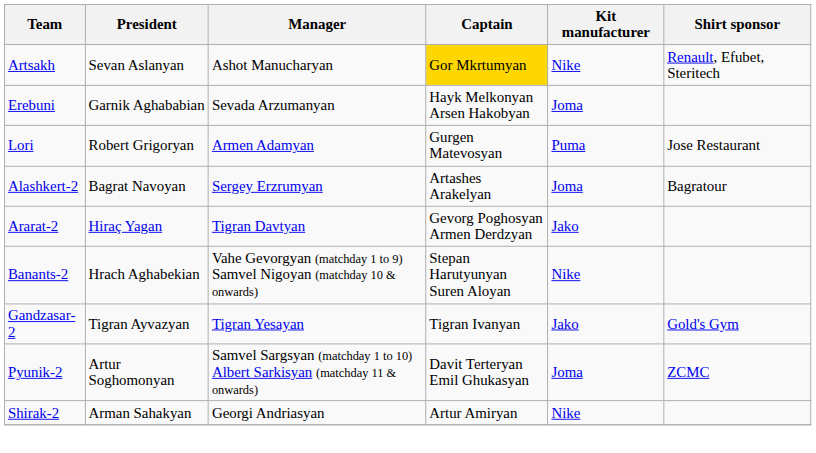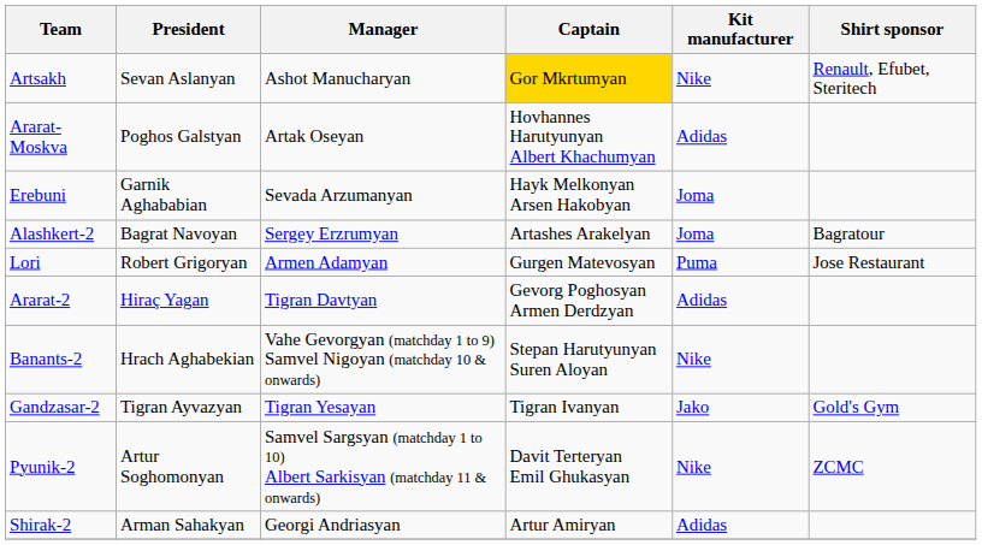+ row: Ararat-Moskva | Poghos Galstyan | Artak Oseyan | Hovhannes Harutyunyan Albert Khachumyan | Adidas
rows swapped: Lori <-> Alashkert-2
Ararat-2 | Kit manufacturer: Jako -> Adidas
Pyunik-2 | Kit manufacturer: Joma -> Nike
Shirak-2 | Kit manufacturer: Nike -> Adidas
